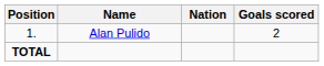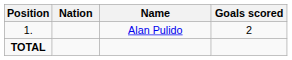columns swapped: Nation <-> Name
